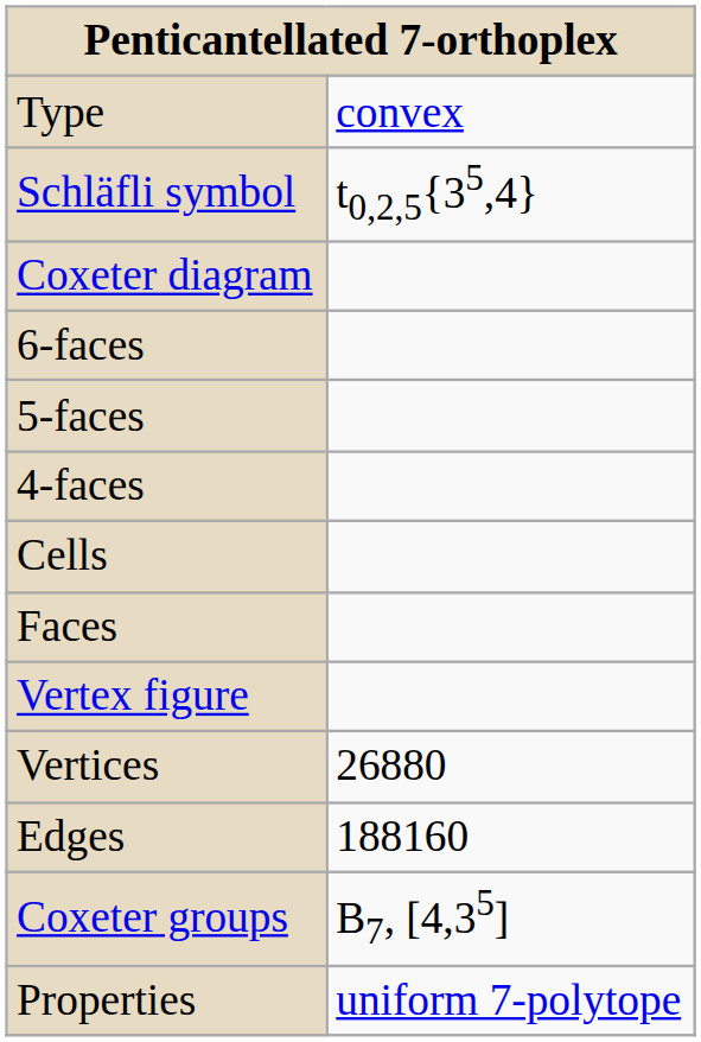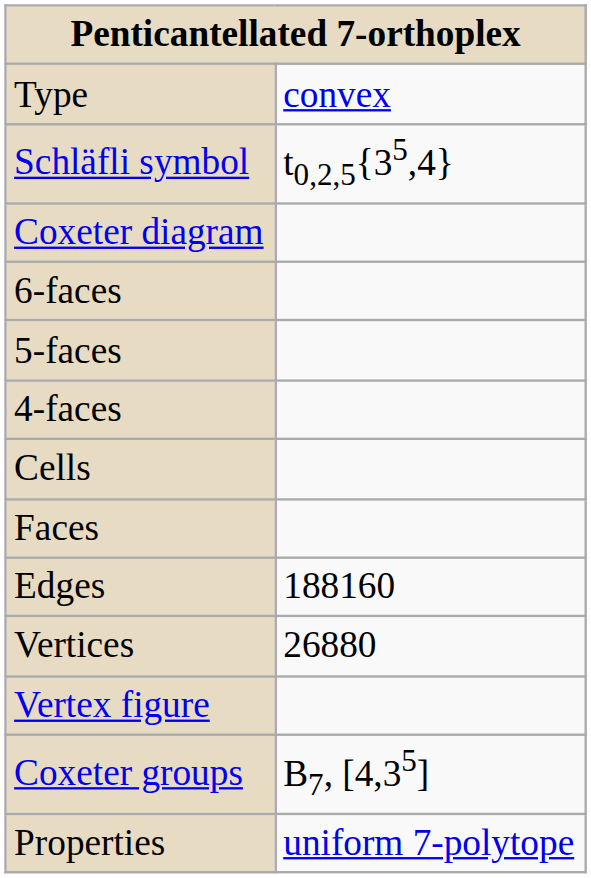rows swapped: Edges <-> Vertex figure
